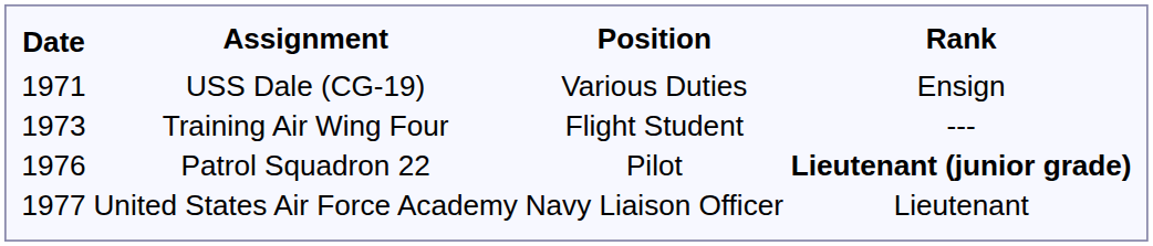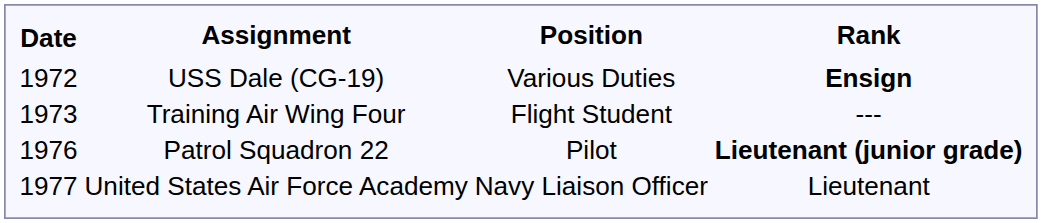USS Dale (CG-19) | Date: 1971 -> 1972
USS Dale (CG-19) | Rank: normal -> bold
